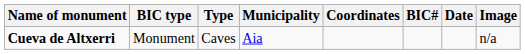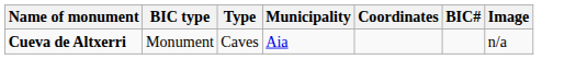- column: Date
